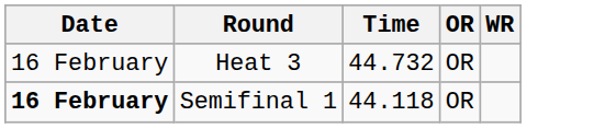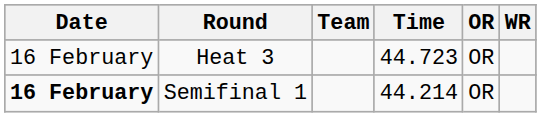+ column: Team
Heat 3 | Time: 44.732 -> 44.723
Semifinal 1 | Time: 44.118 -> 44.214
